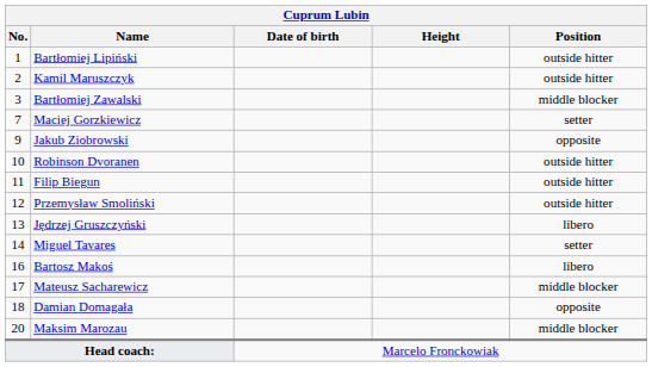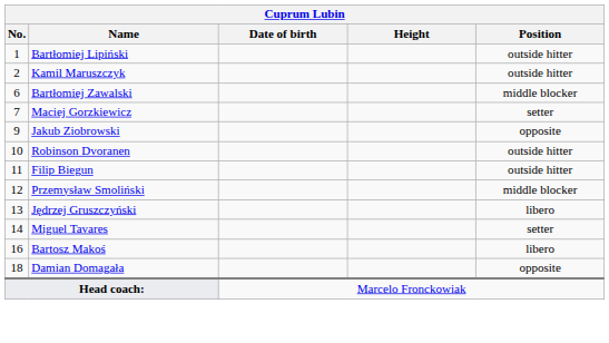Bartłomiej Zawalski | No.: 3 -> 6
Przemysław Smoliński | Position: outside hitter -> middle blocker
- row: 17 | Mateusz Sacharewicz | middle blocker
- row: 20 | Maksim Marozau | middle blocker
